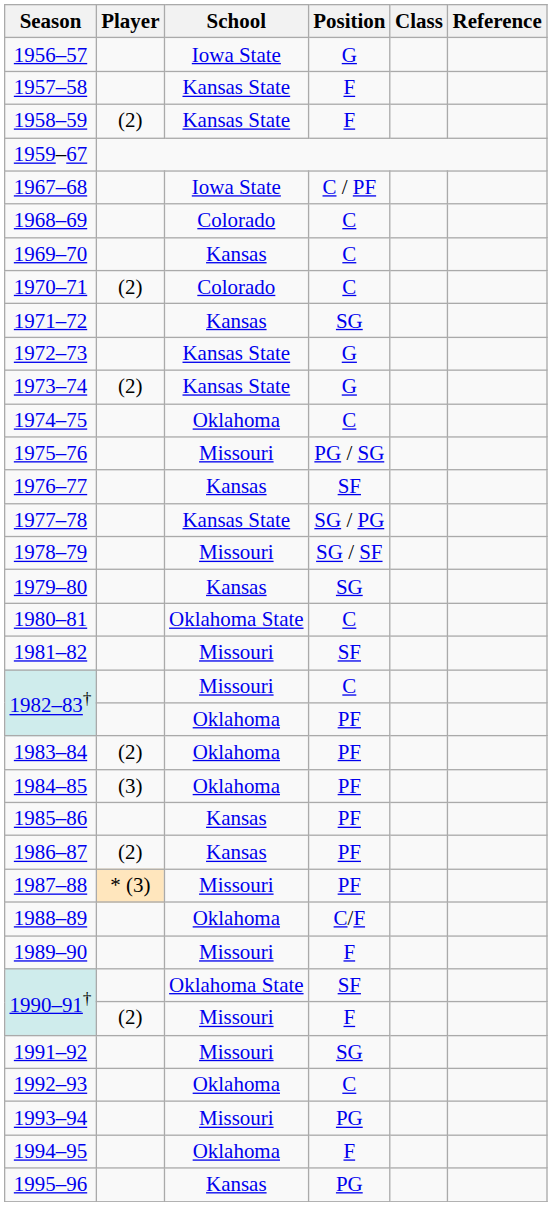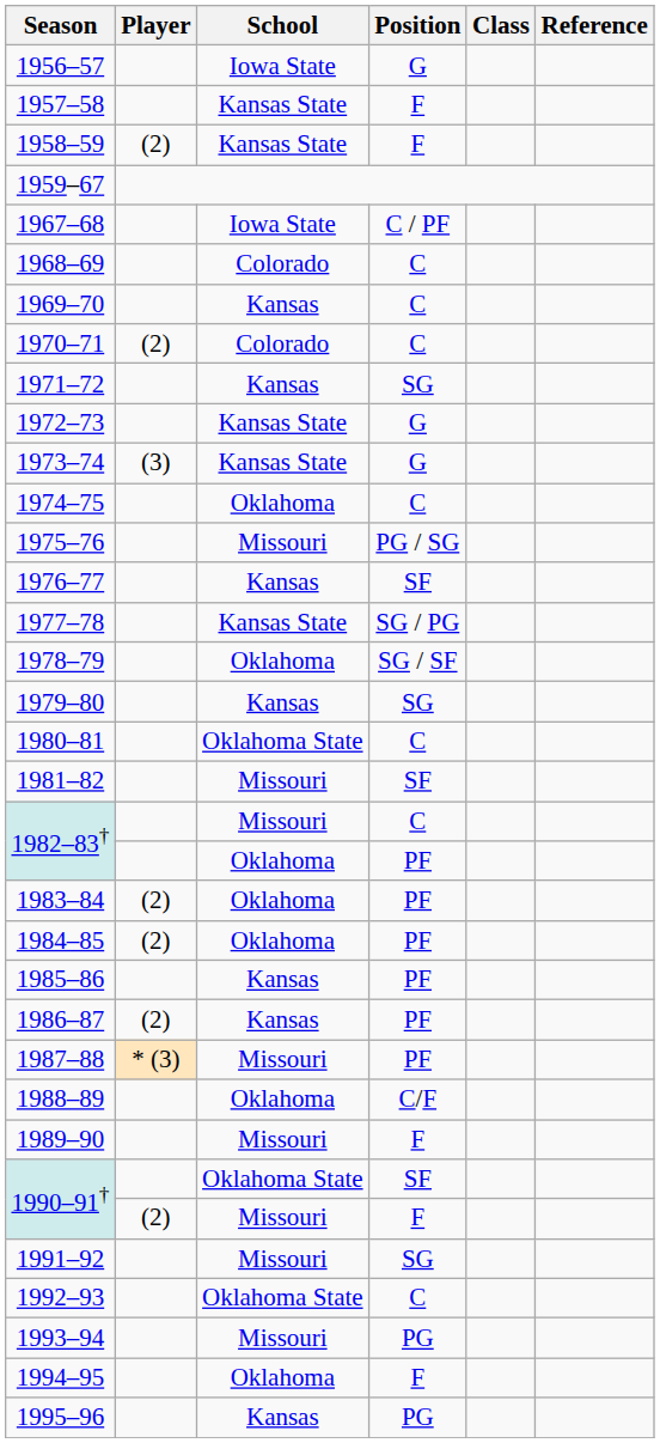1973–74 | Player: (2) -> (3)
1978–79 | School: Missouri -> Oklahoma
1984–85 | Player: (3) -> (2)
1992–93 | School: Oklahoma -> Oklahoma State
